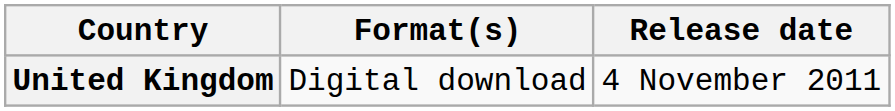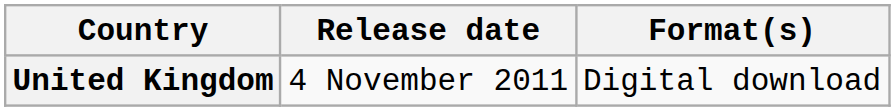columns swapped: Release date <-> Format(s)
